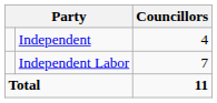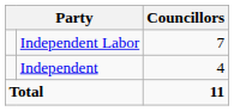rows swapped: Independent Labor <-> Independent
